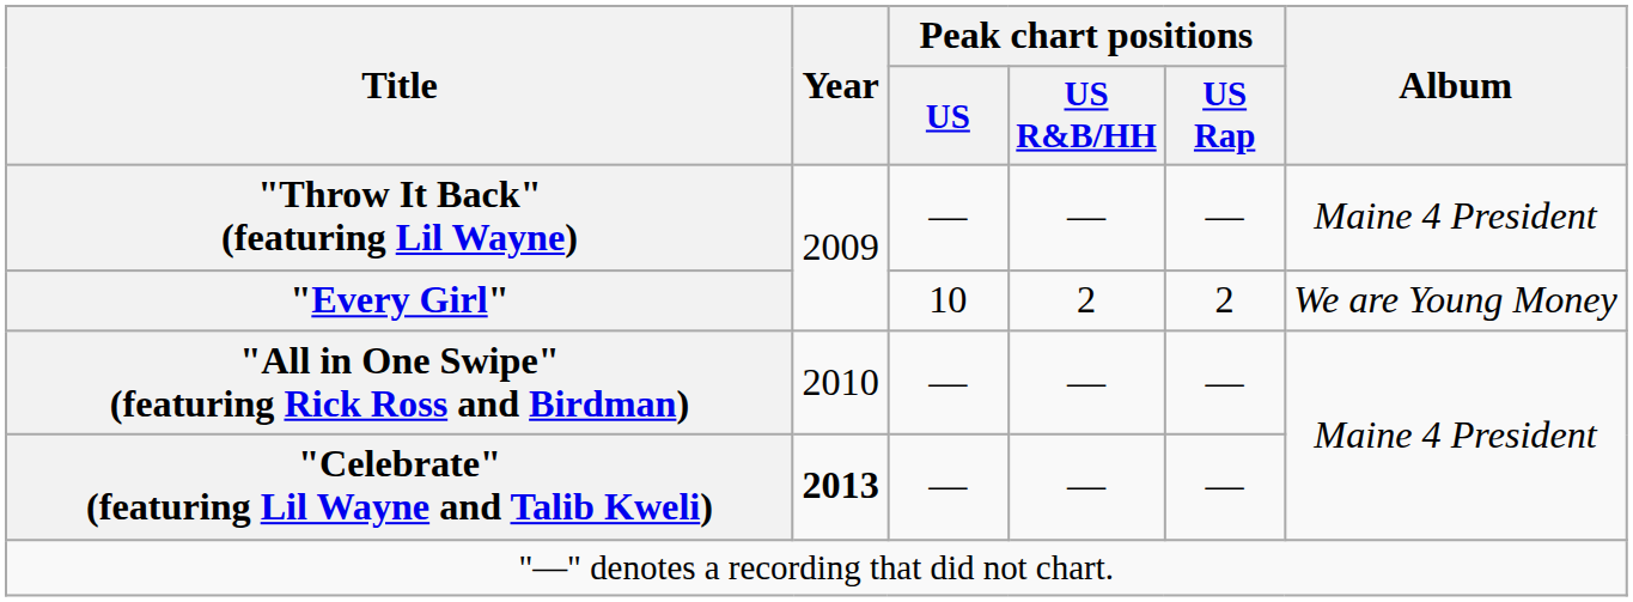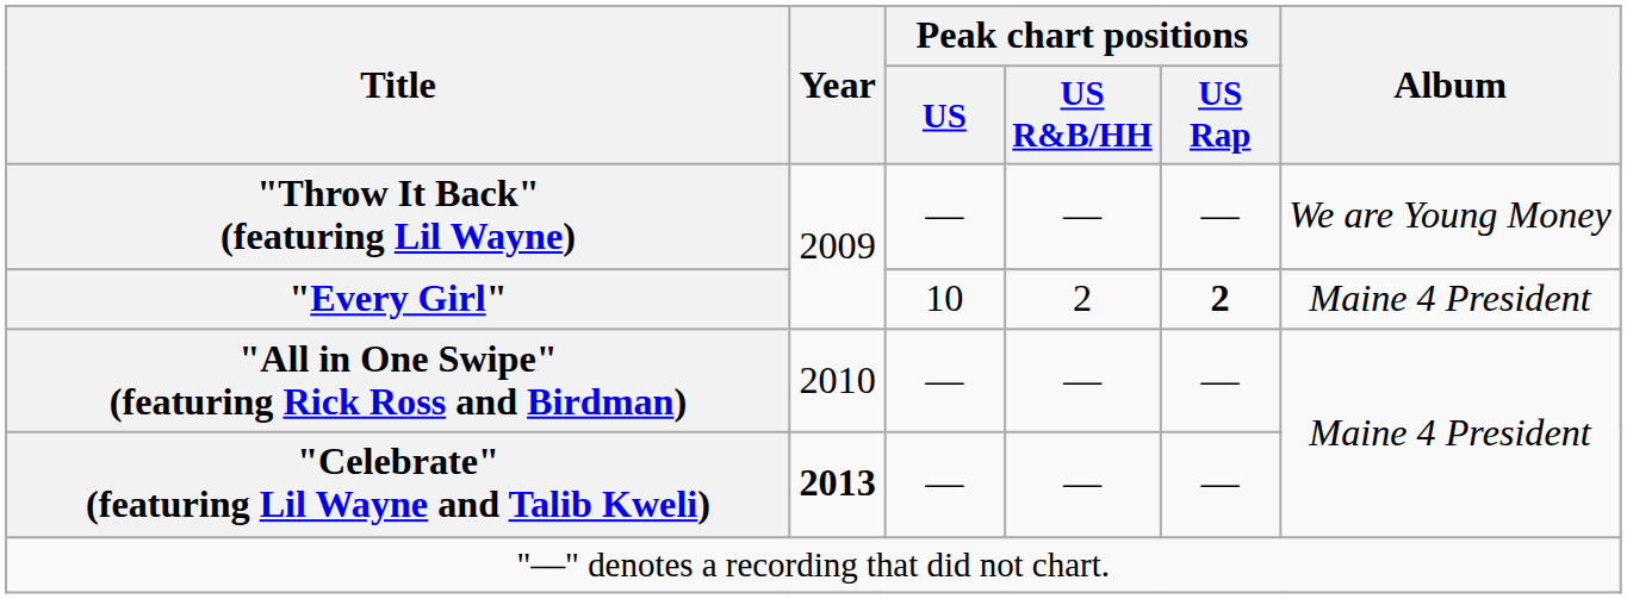"Throw It Back" (featuring Lil Wayne) | Album: Maine 4 President -> We are Young Money
"Every Girl" | Peak chart positions / US Rap: normal -> bold
"Every Girl" | Album: We are Young Money -> Maine 4 President
